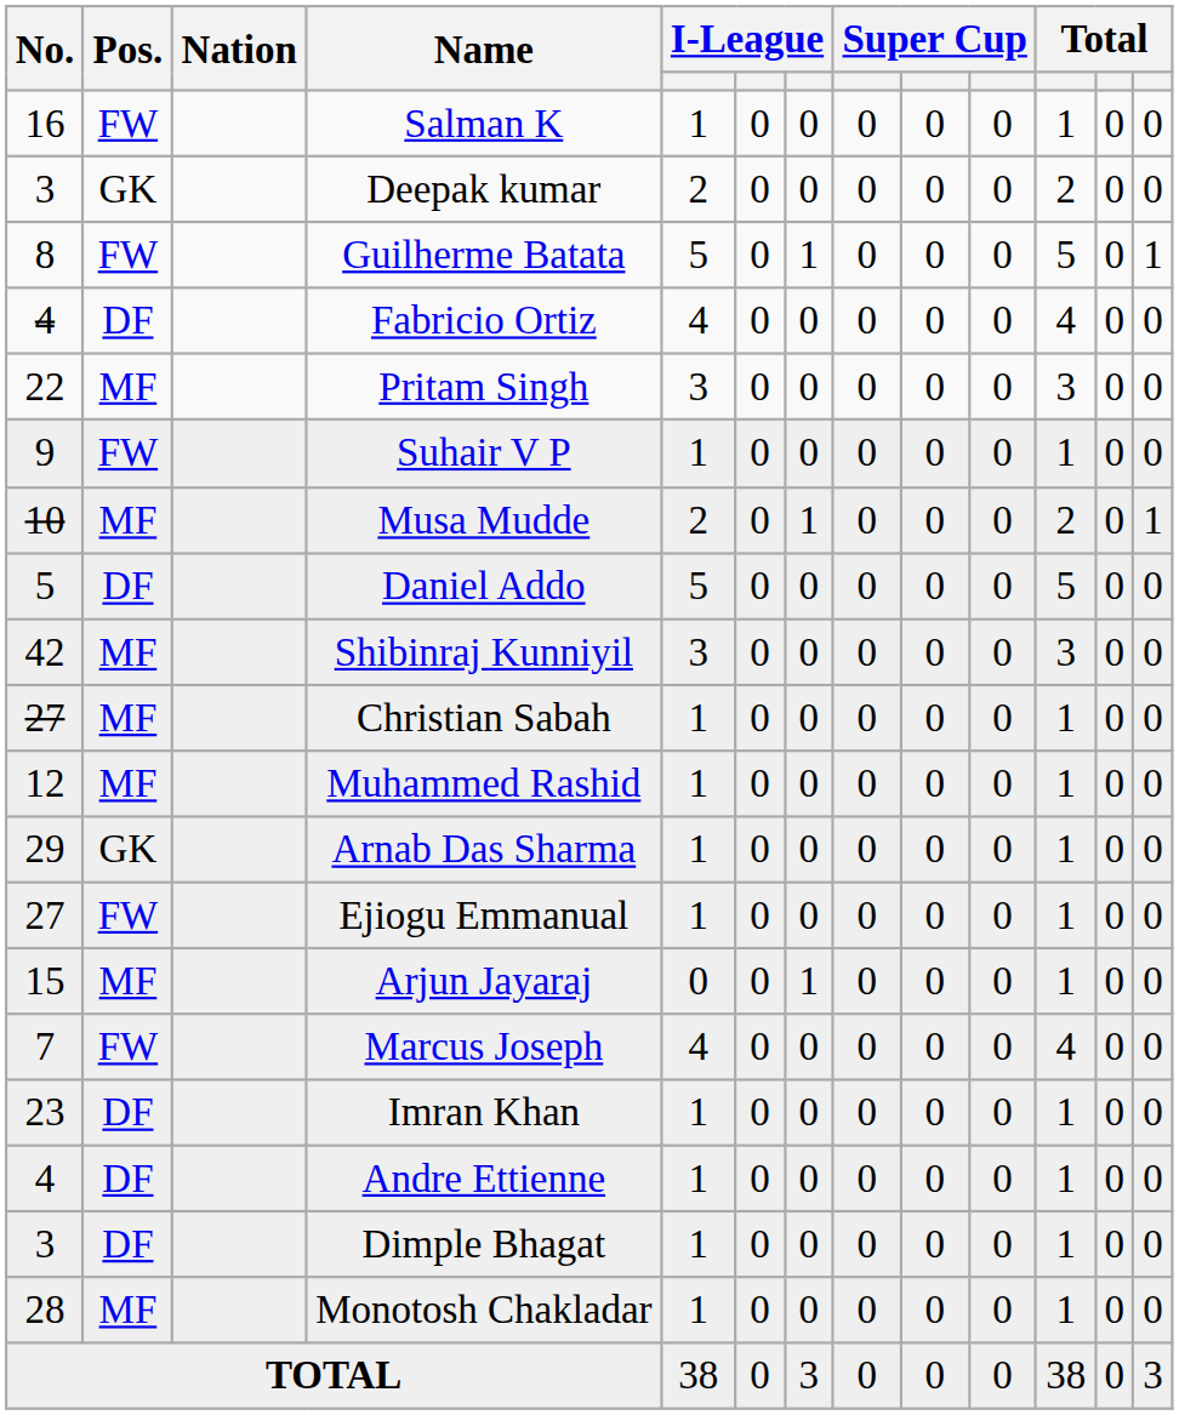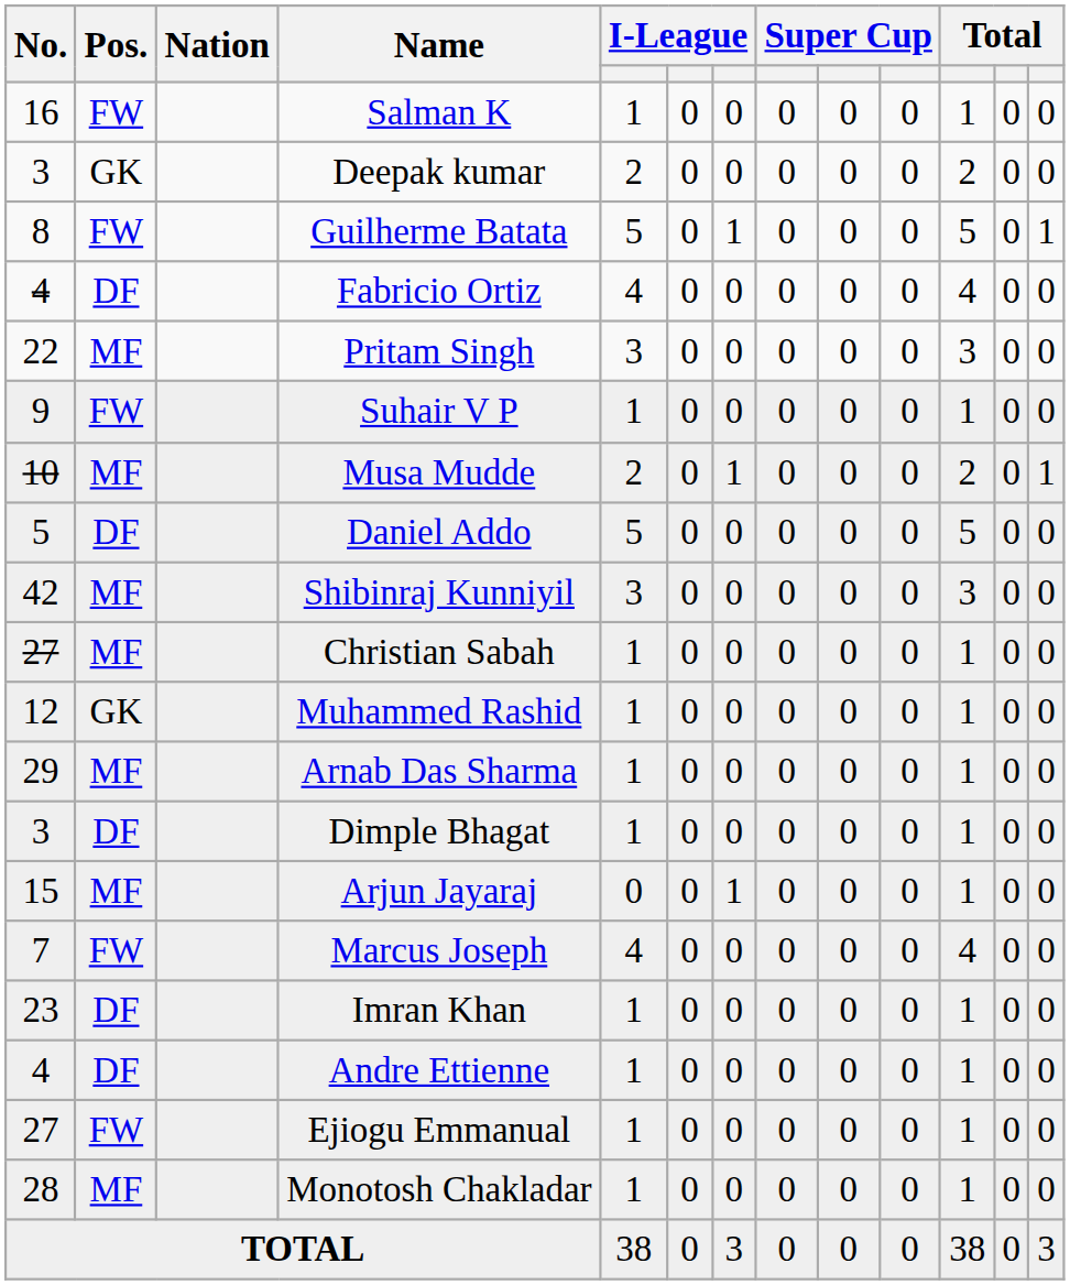Muhammed Rashid | Pos.: MF -> GK
Arnab Das Sharma | Pos.: GK -> MF
rows swapped: Dimple Bhagat <-> Ejiogu Emmanual
